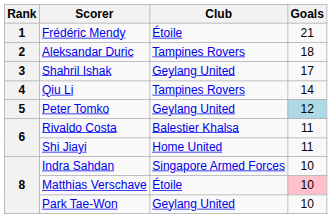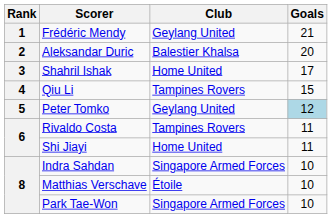Frédéric Mendy | Club: Étoile -> Geylang United
Aleksandar Duric | Club: Tampines Rovers -> Balestier Khalsa
Aleksandar Duric | Goals: 18 -> 20
Shahril Ishak | Club: Geylang United -> Home United
Qiu Li | Goals: 14 -> 15
Rivaldo Costa | Club: Balestier Khalsa -> Tampines Rovers
Matthias Verschave | Goals: pink background -> no background
Park Tae-Won | Club: Geylang United -> Singapore Armed Forces
